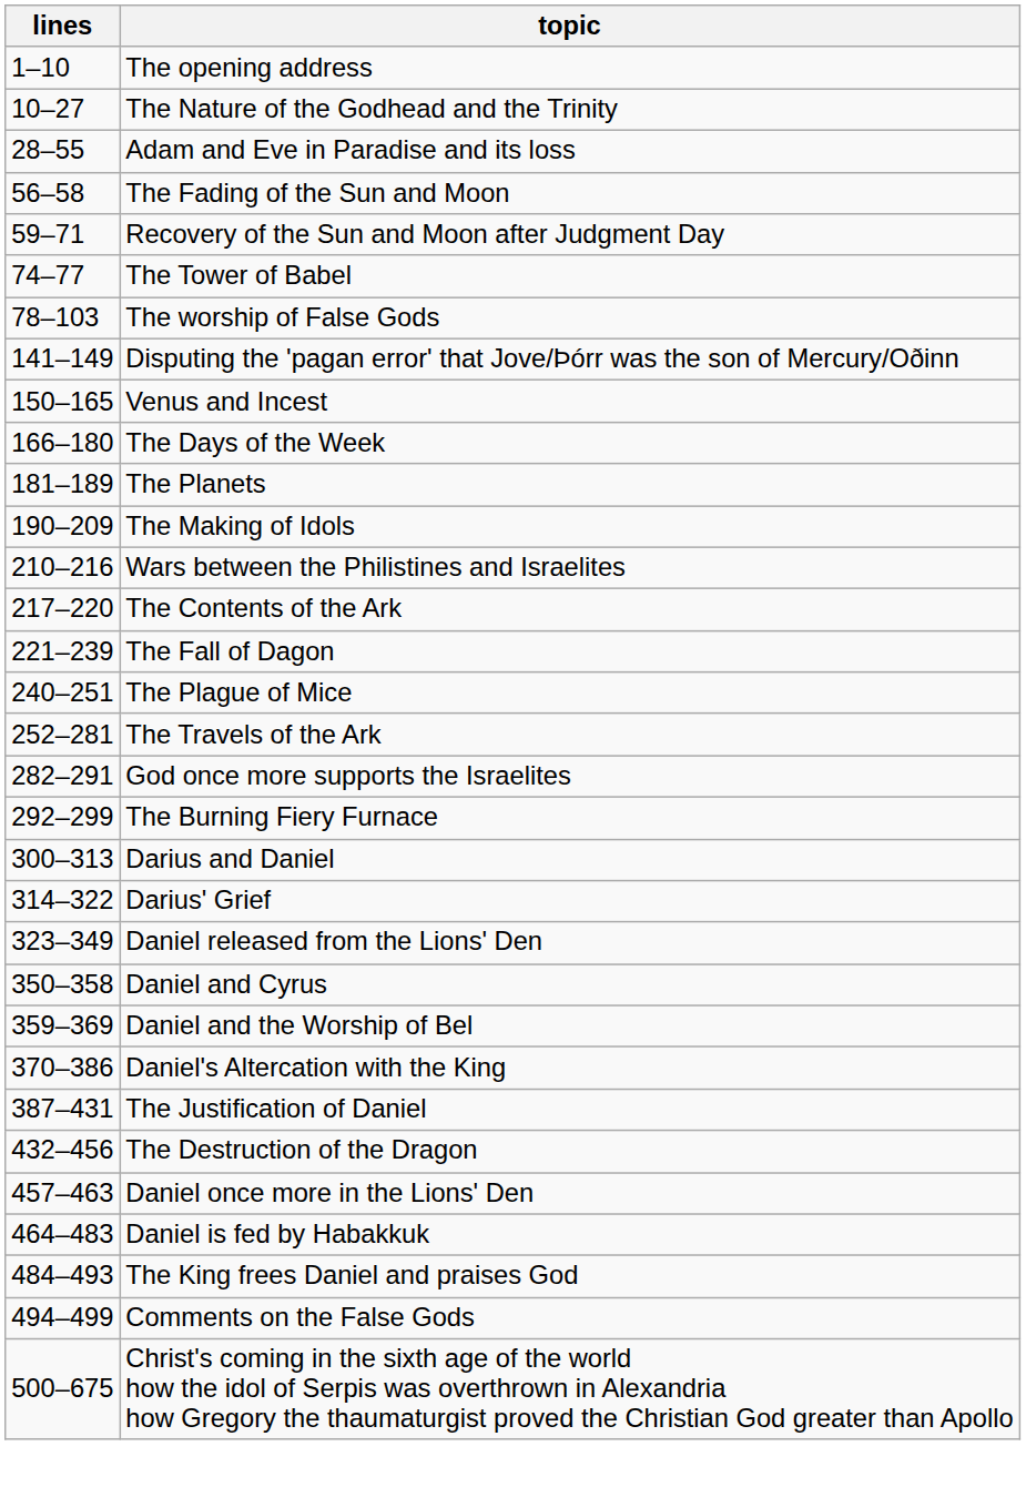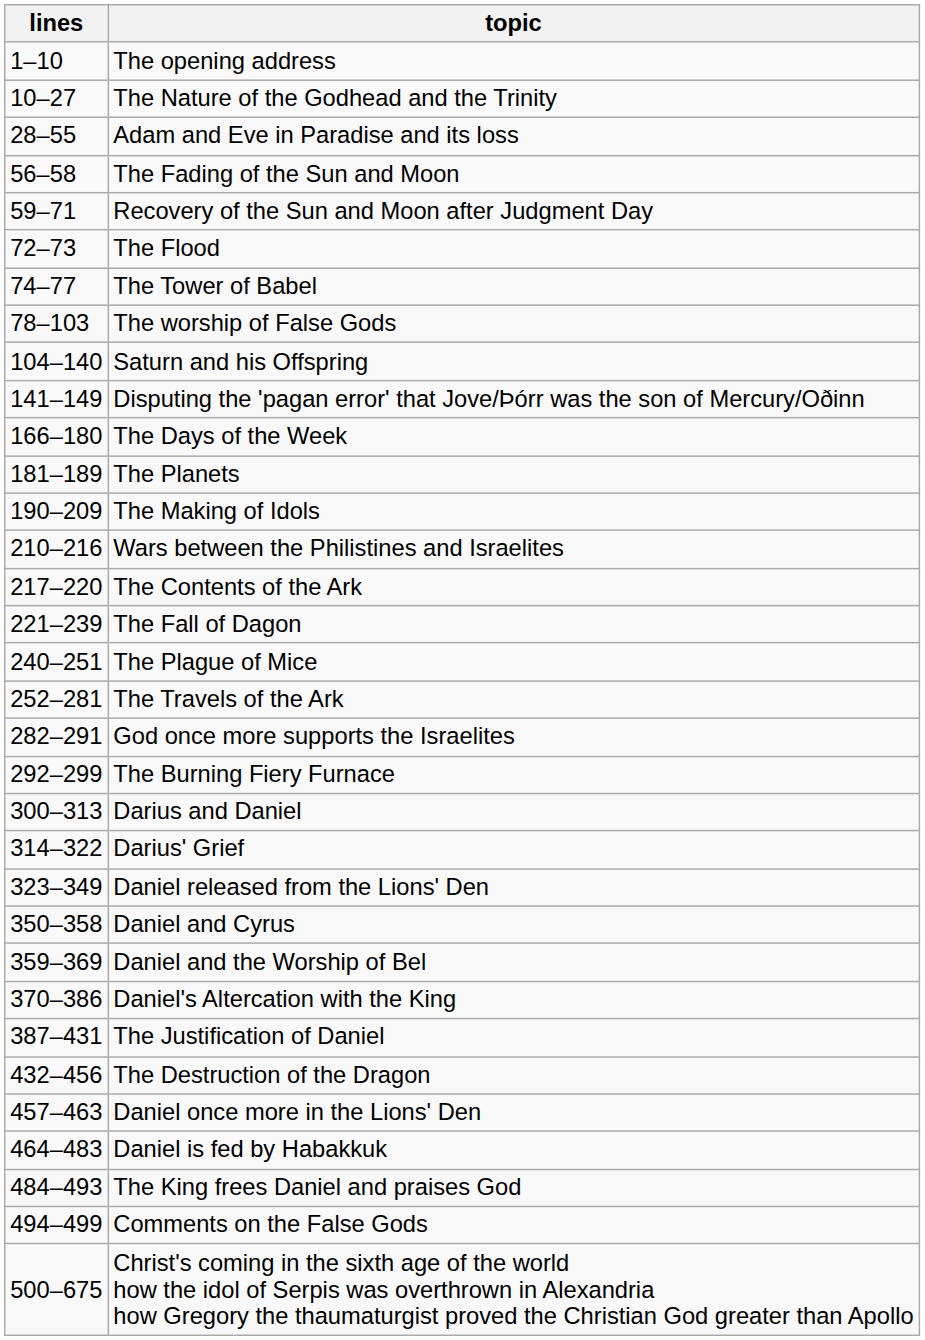+ row: 72–73 | The Flood
+ row: 104–140 | Saturn and his Offspring
- row: 150–165 | Venus and Incest
